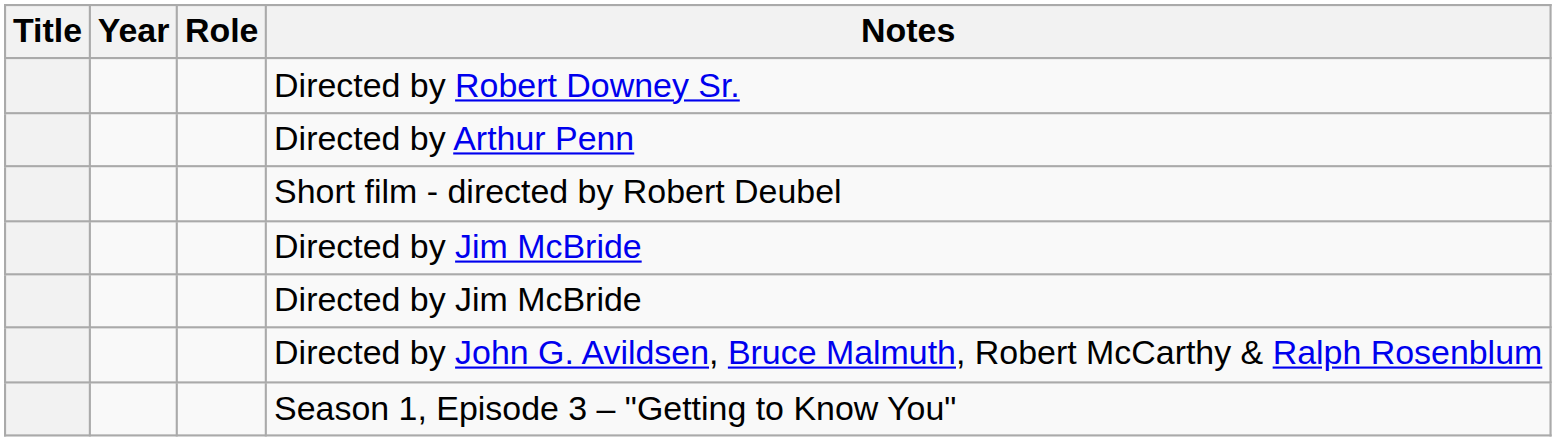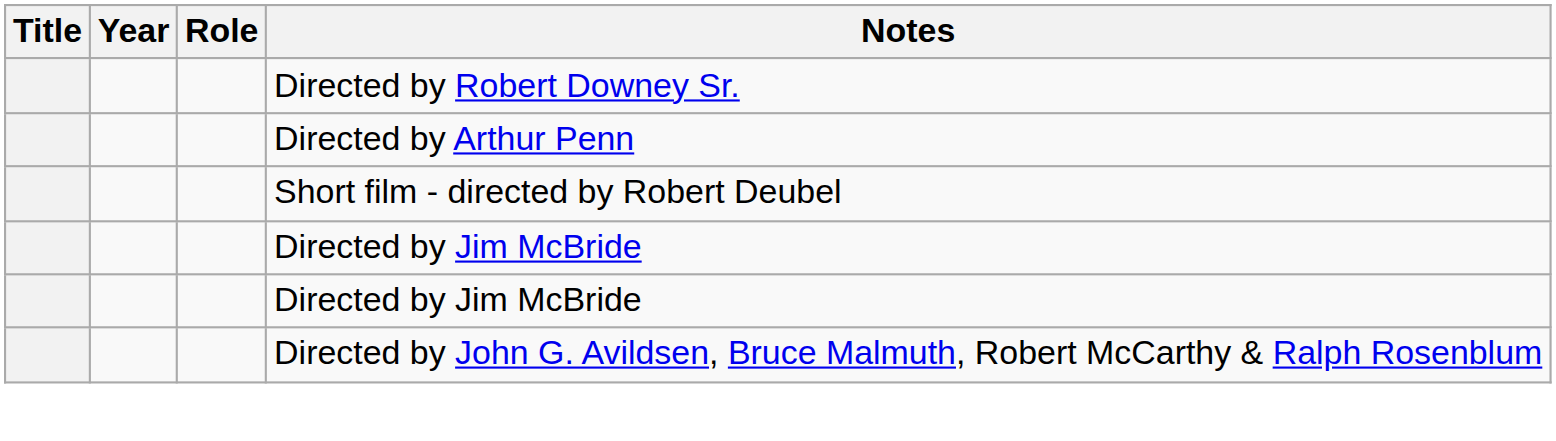- row: Season 1, Episode 3 – "Getting to Know You"
